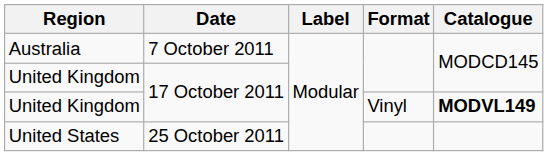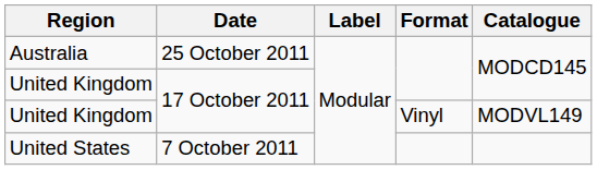Australia | Date: 7 October 2011 -> 25 October 2011
United Kingdom / Vinyl | Catalogue: bold -> normal
United States | Date: 25 October 2011 -> 7 October 2011
